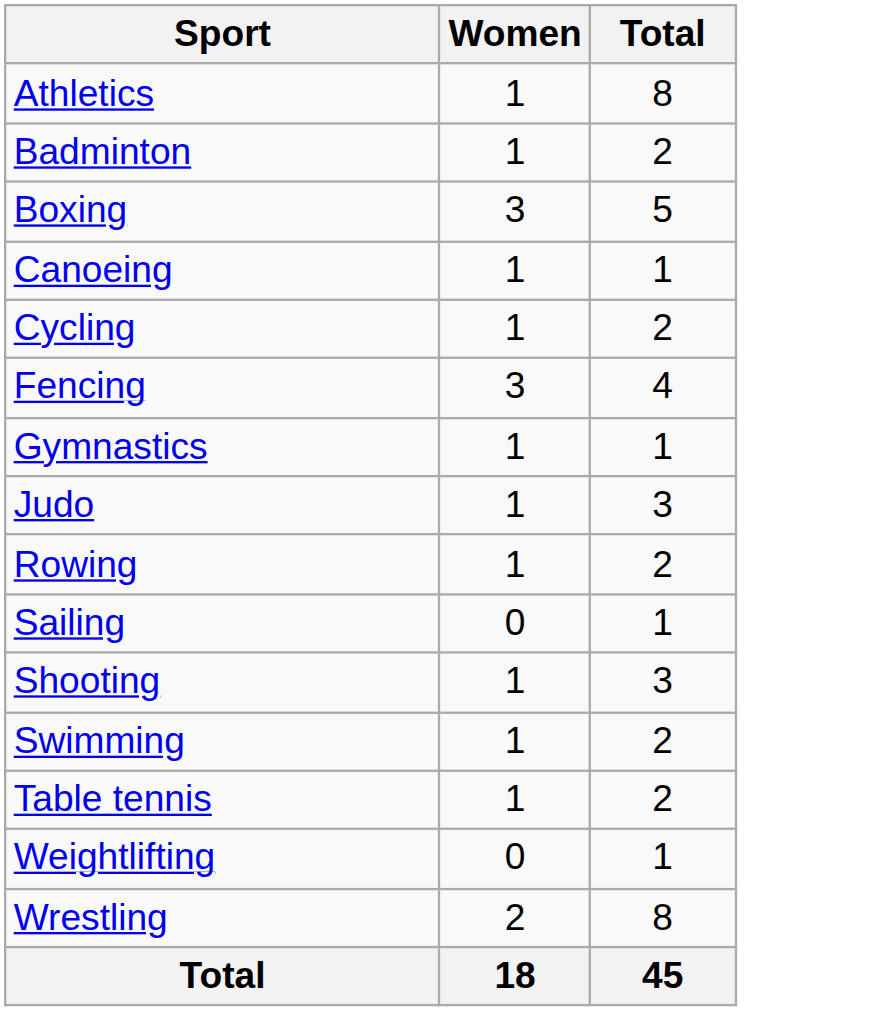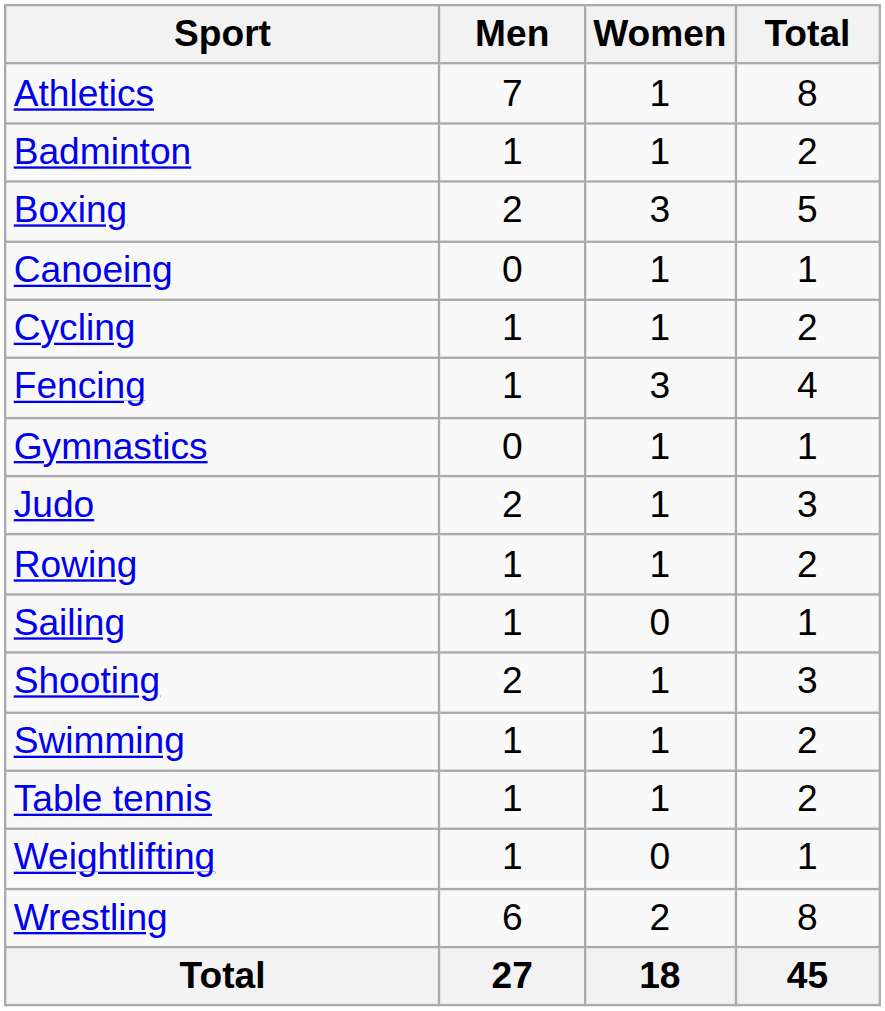+ column: Men | 7 | 1 | 2 | 0 | 1 | 1 | 0 | 2 | 1 | 1 | 2 | 1 | 1 | 1 | 6 | 27
